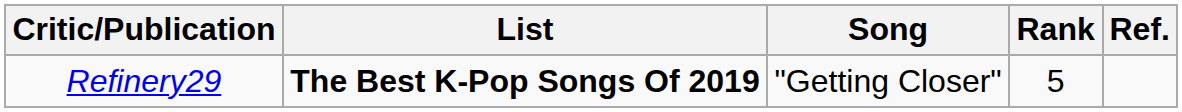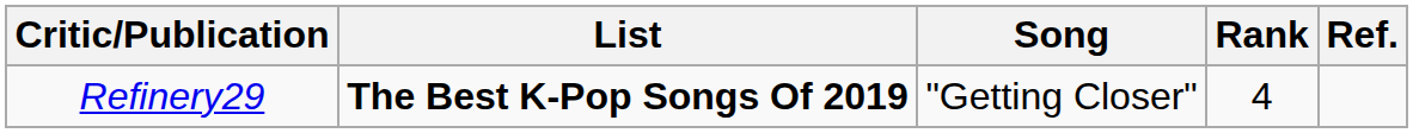Refinery29 | Rank: 5 -> 4
